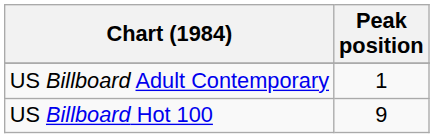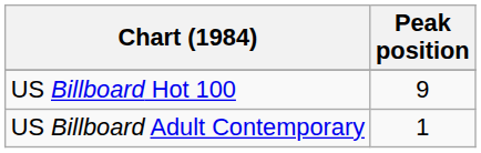rows swapped: US Billboard Hot 100 <-> US Billboard Adult Contemporary
